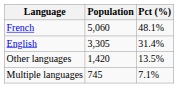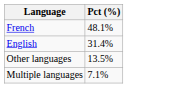- column: Population | 5,060 | 3,305 | 1,420 | 745
